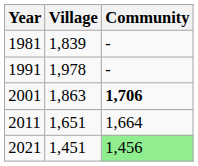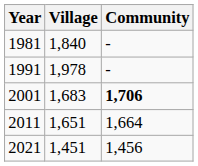1981 | Village: 1,839 -> 1,840
2001 | Village: 1,863 -> 1,683
2021 | Community: lightgreen background -> no background
